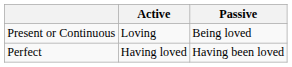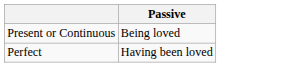- column: Active | Loving | Having loved
